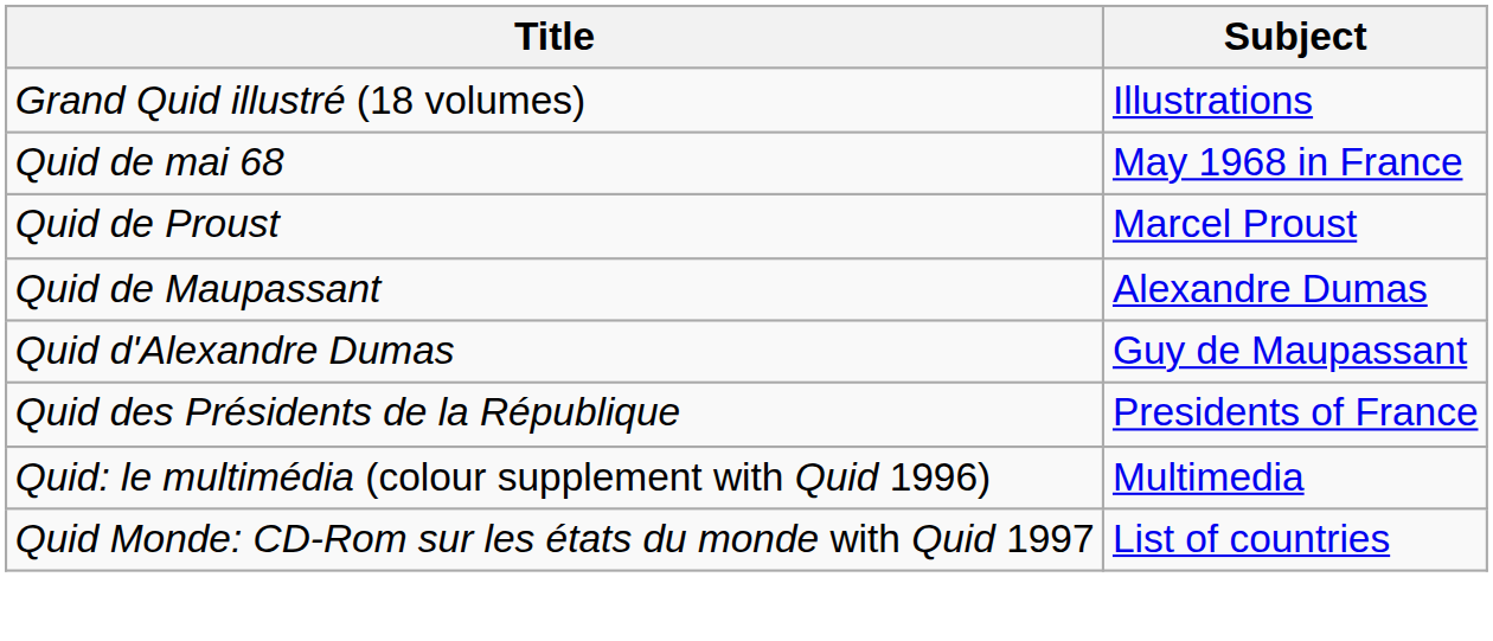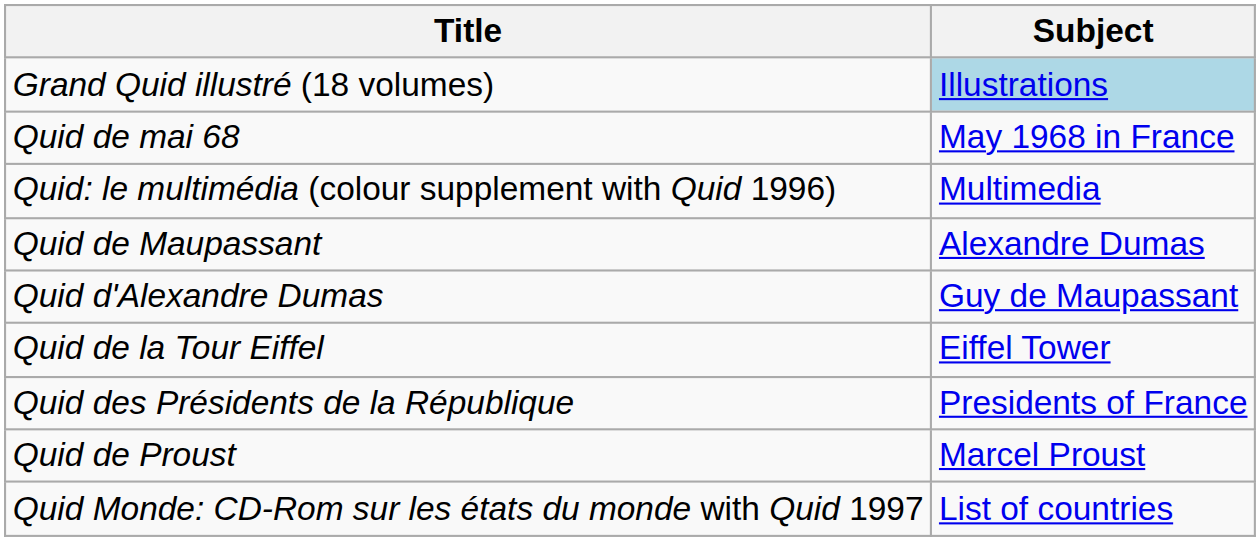Grand Quid illustré (18 volumes) | Subject: no background -> lightblue background
rows swapped: Quid de Proust <-> Quid: le multimédia (colour supplement with Quid 1996)
+ row: Quid de la Tour Eiffel | Eiffel Tower
